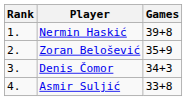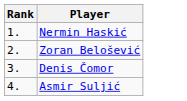- column: Games | 39+8 | 35+9 | 34+3 | 33+8
